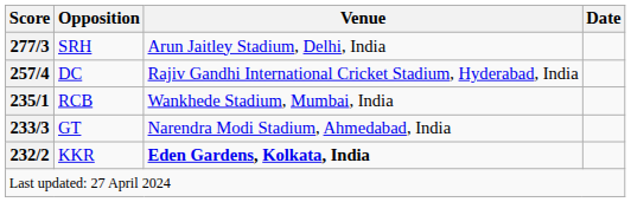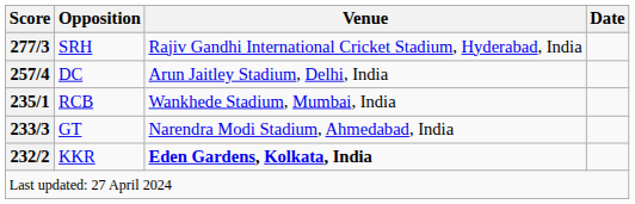SRH | Venue: Arun Jaitley Stadium, Delhi, India -> Rajiv Gandhi International Cricket Stadium, Hyderabad, India
DC | Venue: Rajiv Gandhi International Cricket Stadium, Hyderabad, India -> Arun Jaitley Stadium, Delhi, India
